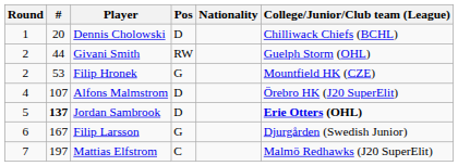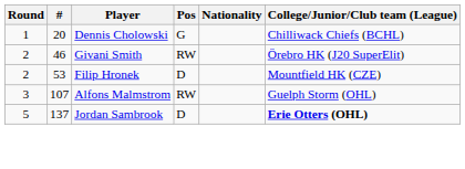Dennis Cholowski | Pos: D -> G
Givani Smith | #: 44 -> 46
Givani Smith | College/Junior/Club team (League): Guelph Storm (OHL) -> Örebro HK (J20 SuperElit)
Filip Hronek | Pos: G -> D
Alfons Malmstrom | Round: 4 -> 3
Alfons Malmstrom | Pos: D -> RW
Alfons Malmstrom | College/Junior/Club team (League): Örebro HK (J20 SuperElit) -> Guelph Storm (OHL)
Jordan Sambrook | #: bold -> normal
- row: 6 | 167 | Filip Larsson | G | Djurgården (Swedish Junior)
- row: 7 | 197 | Mattias Elfstrom | C | Malmö Redhawks (J20 SuperElit)
